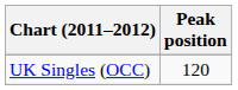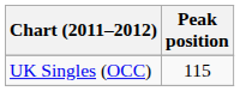UK Singles (OCC) | Peak position: 120 -> 115
